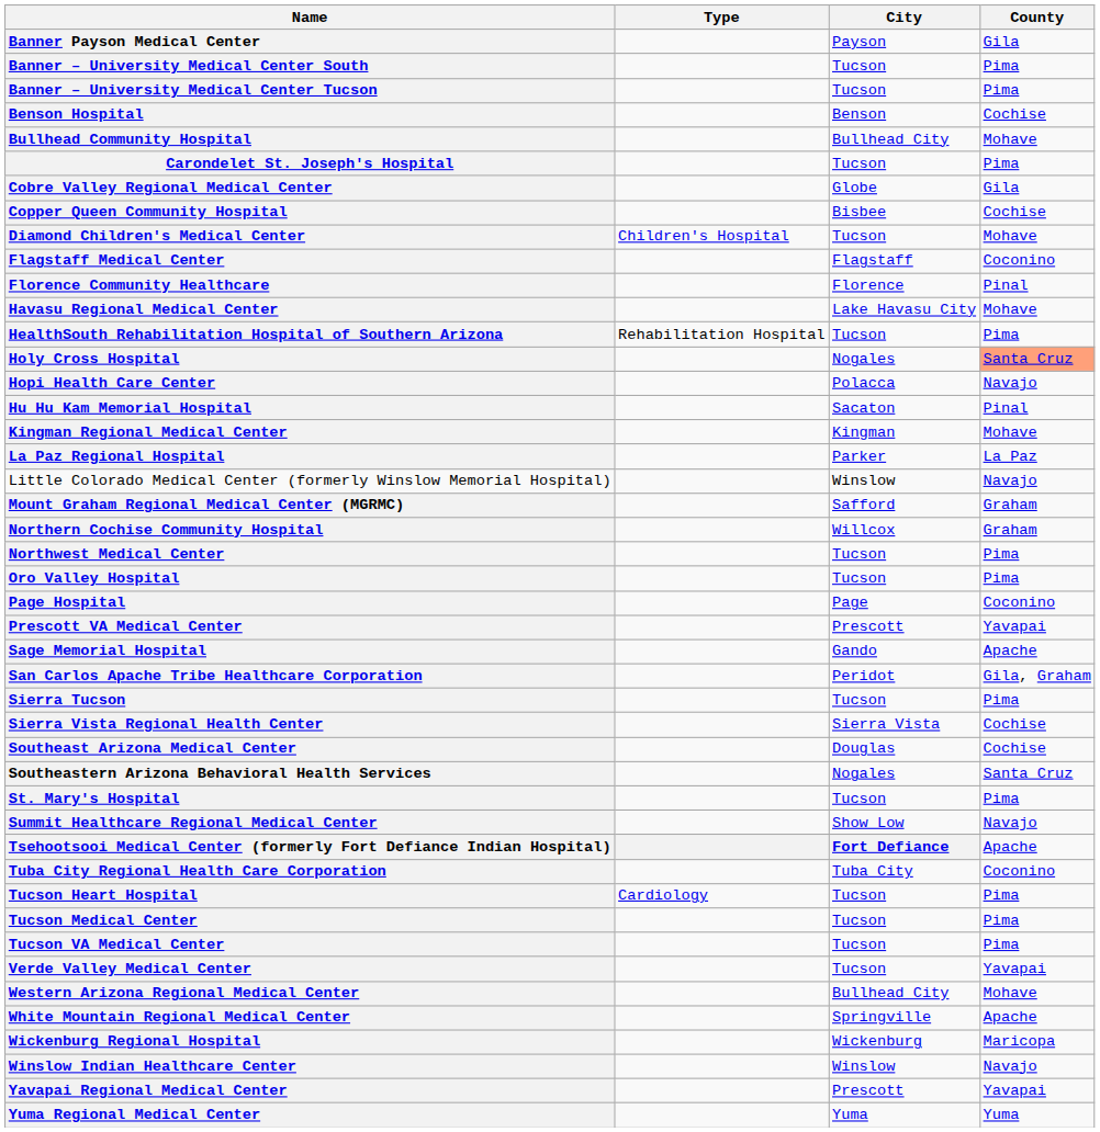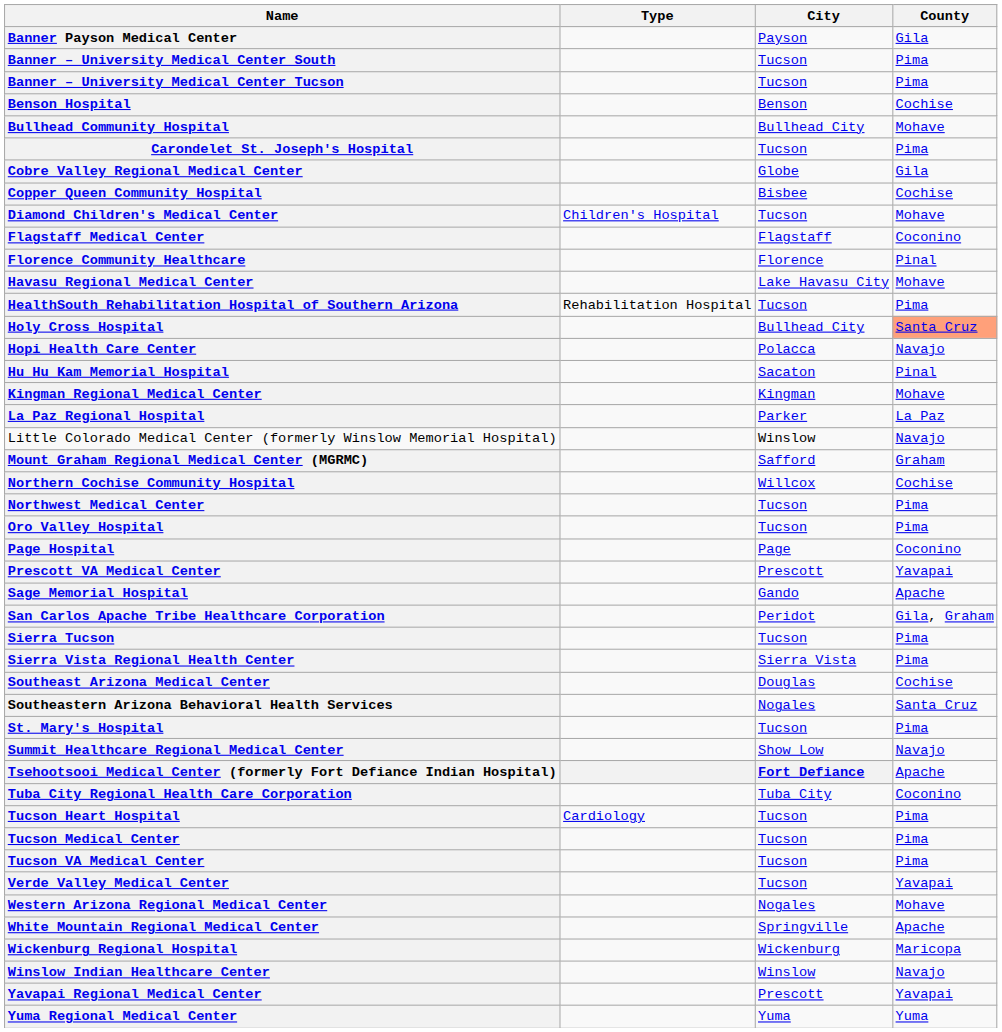Holy Cross Hospital | City: Nogales -> Bullhead City
Northern Cochise Community Hospital | County: Graham -> Cochise
Sierra Vista Regional Health Center | County: Cochise -> Pima
Western Arizona Regional Medical Center | City: Bullhead City -> Nogales
